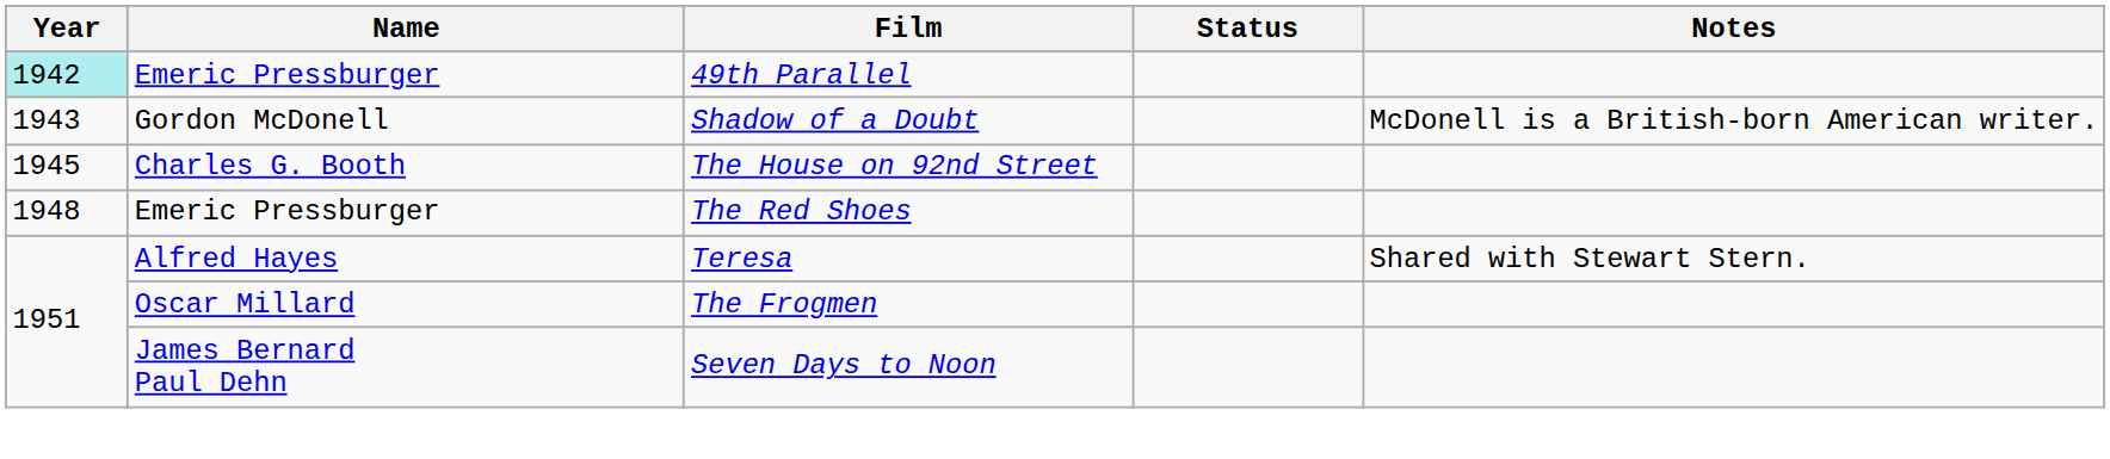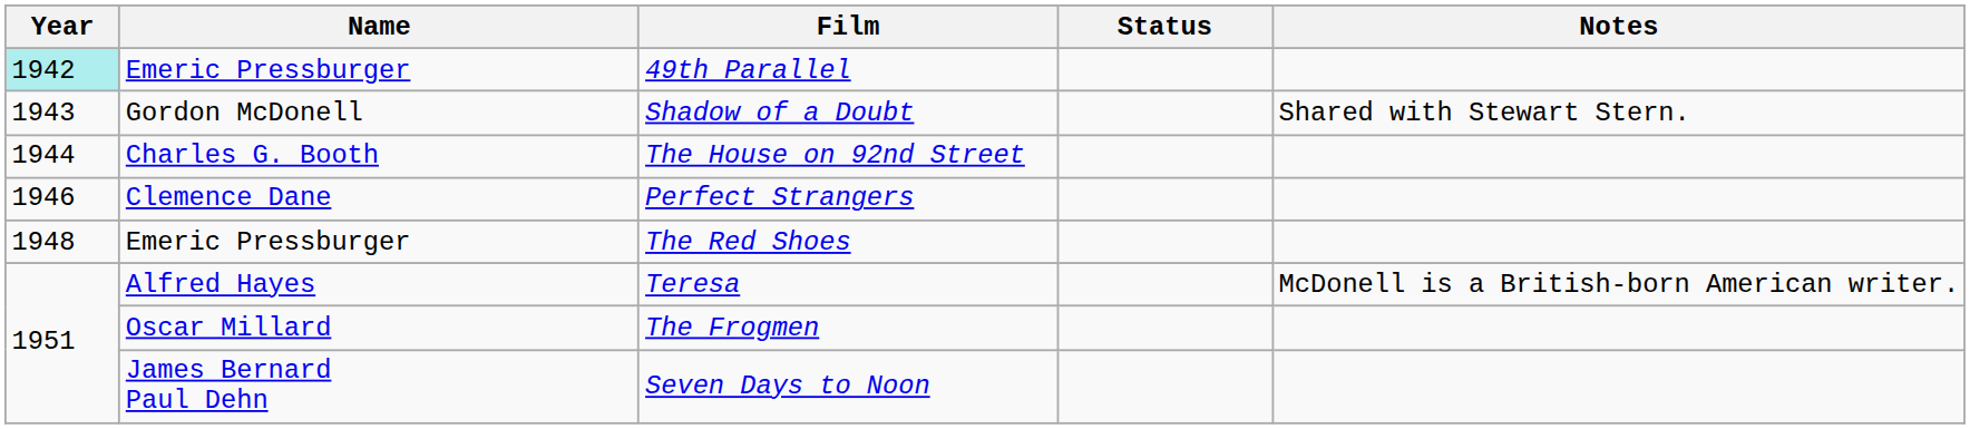Shadow of a Doubt | Notes: McDonell is a British-born American writer. -> Shared with Stewart Stern.
The House on 92nd Street | Year: 1945 -> 1944
+ row: 1946 | Clemence Dane | Perfect Strangers
Teresa | Notes: Shared with Stewart Stern. -> McDonell is a British-born American writer.
